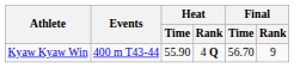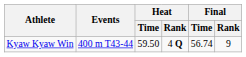Kyaw Kyaw Win | Heat / Time: 55.90 -> 59.50
Kyaw Kyaw Win | Final / Time: 56.70 -> 56.74
